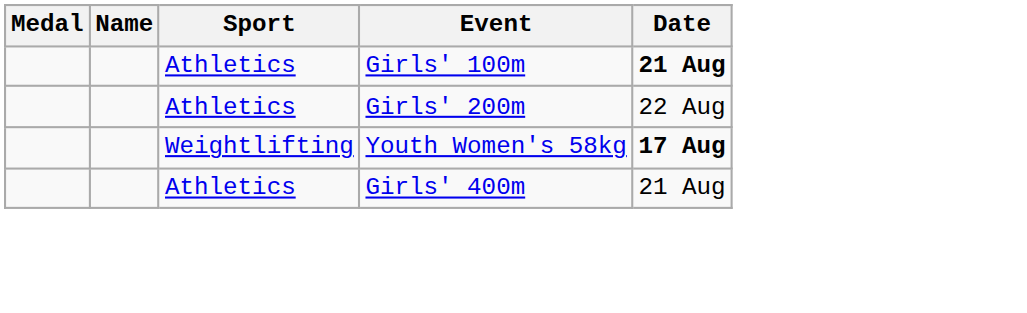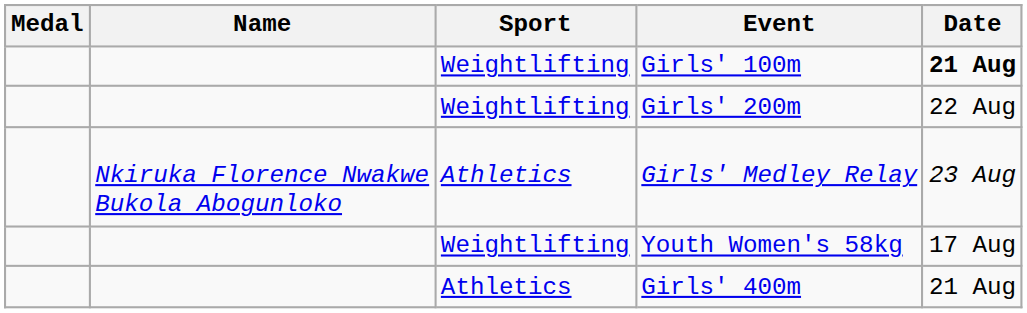Girls' 100m | Sport: Athletics -> Weightlifting
Girls' 200m | Sport: Athletics -> Weightlifting
+ row: Nkiruka Florence Nwakwe Bukola Abogunloko | Athletics | Girls' Medley Relay | 23 Aug
Youth Women's 58kg | Date: bold -> normal
